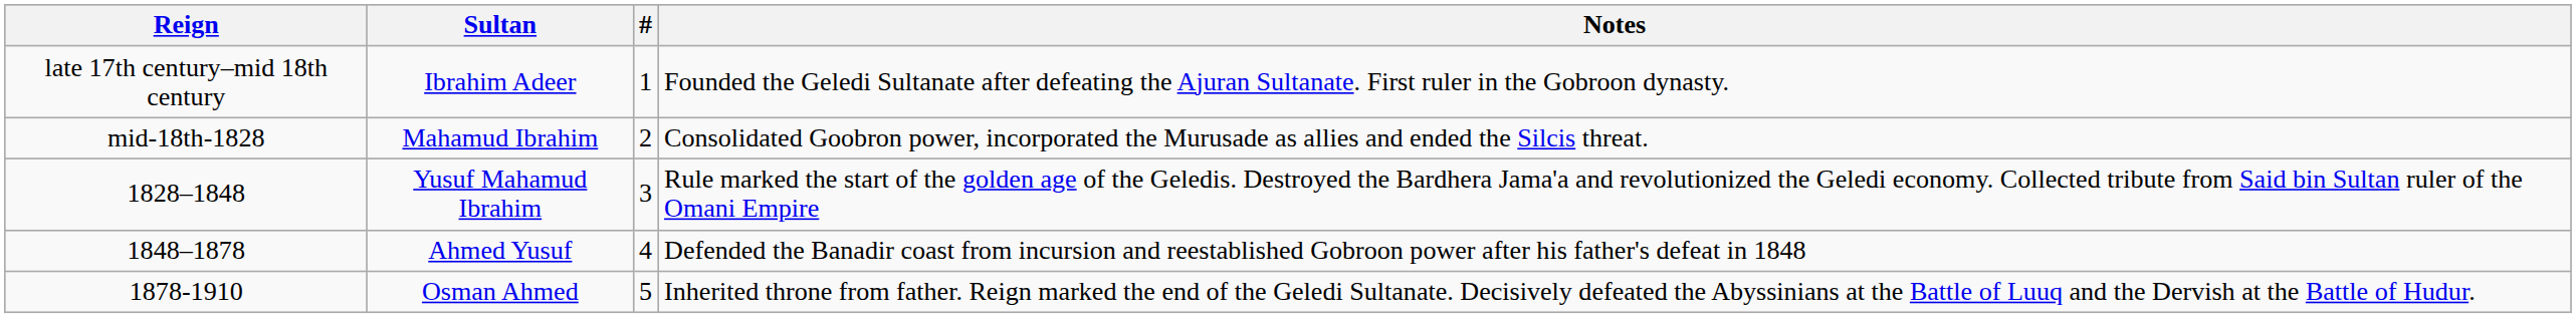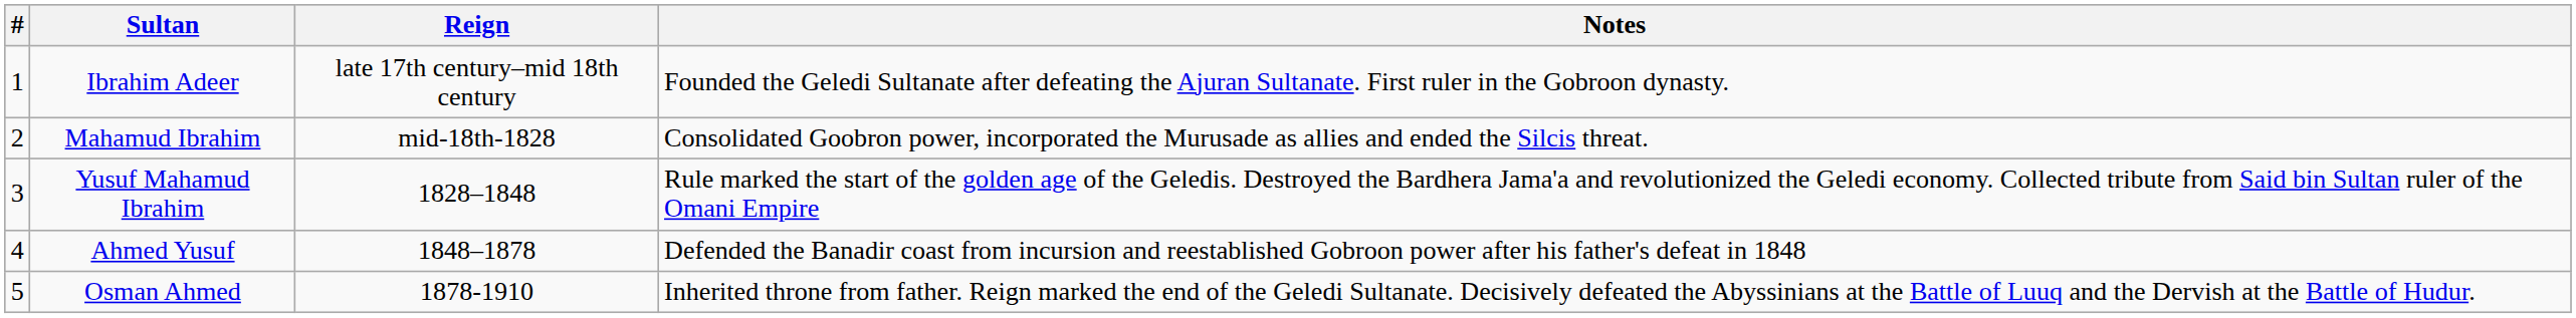columns swapped: # <-> Reign
